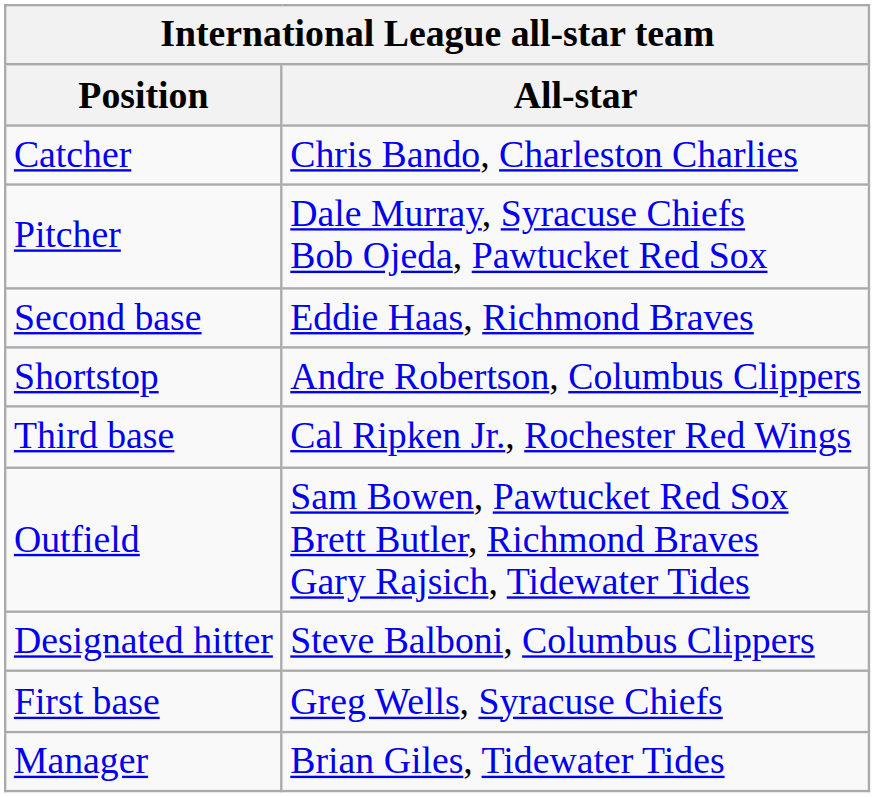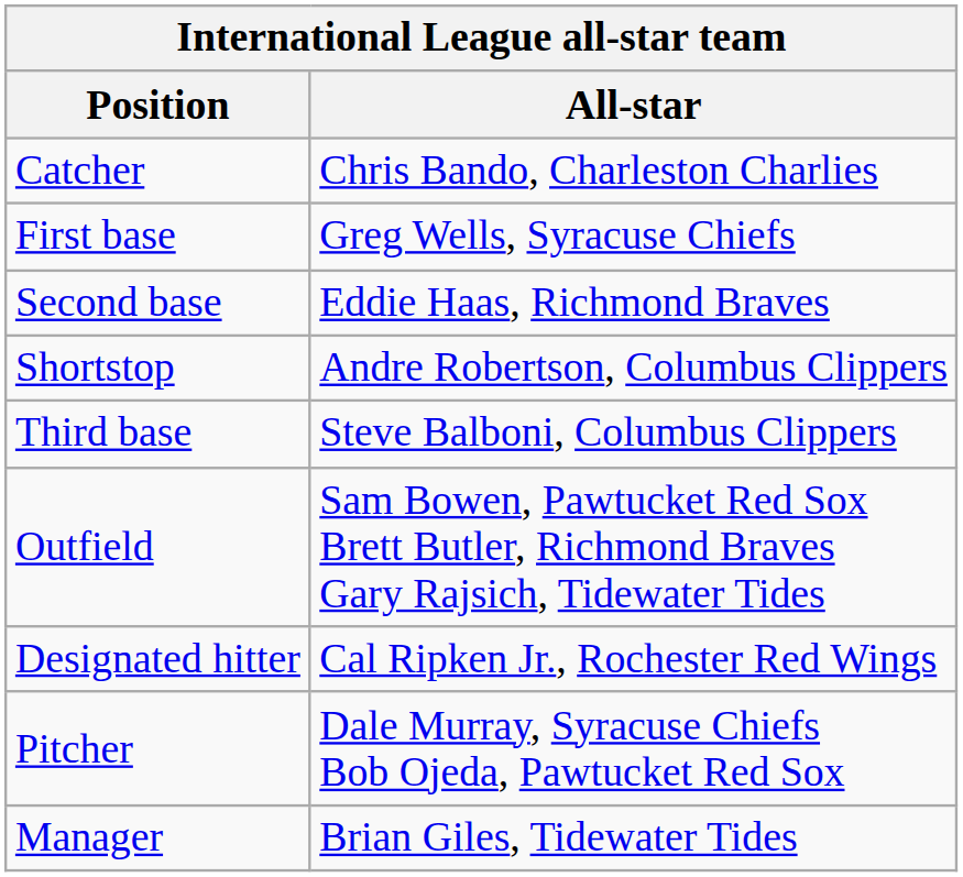rows swapped: First base <-> Pitcher
Third base | All-star: Cal Ripken Jr., Rochester Red Wings -> Steve Balboni, Columbus Clippers
Designated hitter | All-star: Steve Balboni, Columbus Clippers -> Cal Ripken Jr., Rochester Red Wings
